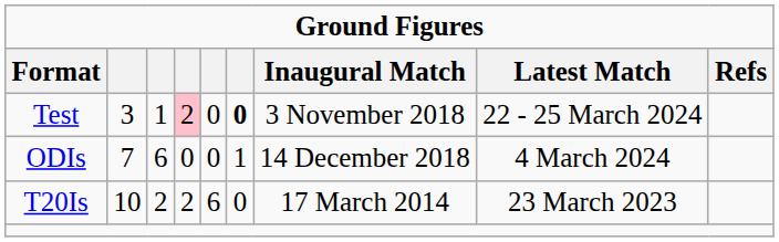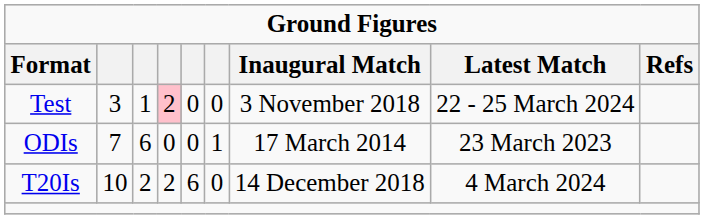Test | column 6: bold -> normal
ODIs | Inaugural Match: 14 December 2018 -> 17 March 2014
ODIs | Latest Match: 4 March 2024 -> 23 March 2023
T20Is | Inaugural Match: 17 March 2014 -> 14 December 2018
T20Is | Latest Match: 23 March 2023 -> 4 March 2024
